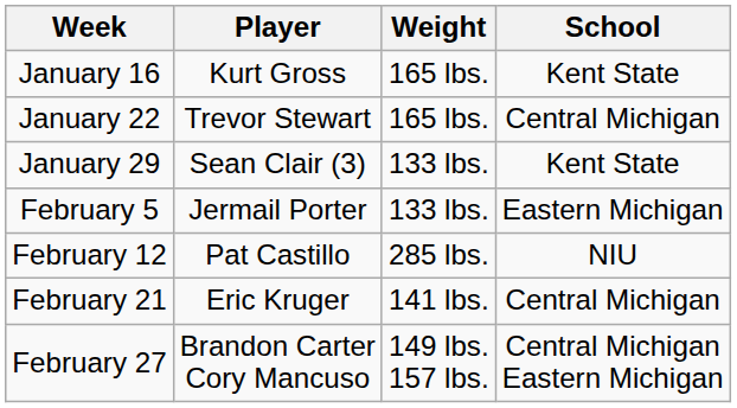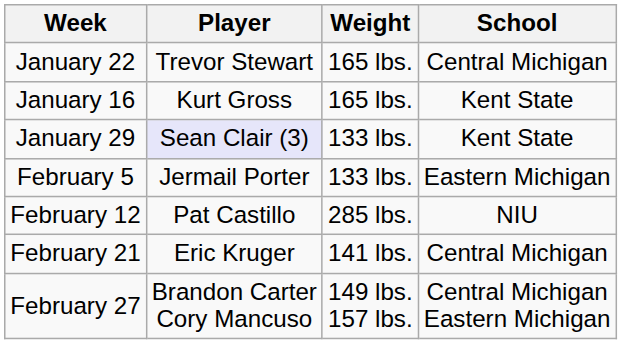rows swapped: January 16 <-> January 22
January 29 | Player: no background -> lavender background
